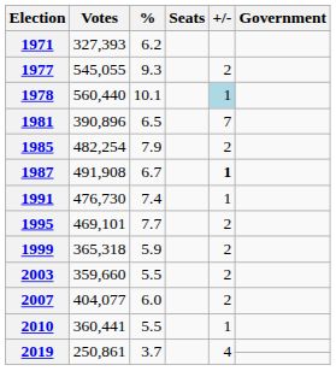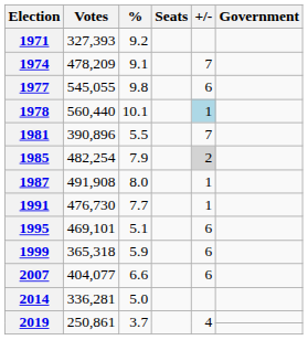1971 | %: 6.2 -> 9.2
+ row: 1974 | 478,209 | 9.1 | 7
1977 | %: 9.3 -> 9.8
1977 | +/-: 2 -> 6
1981 | %: 6.5 -> 5.5
1985 | +/-: no background -> lightgrey background
1987 | %: 6.7 -> 8.0
1987 | +/-: bold -> normal
1991 | %: 7.4 -> 7.7
1995 | %: 7.7 -> 5.1
1995 | +/-: 2 -> 6
1999 | +/-: 2 -> 6
- row: 2003 | 359,660 | 5.5 | 2
2007 | %: 6.0 -> 6.6
2007 | +/-: 2 -> 6
- row: 2010 | 360,441 | 5.5 | 1
+ row: 2014 | 336,281 | 5.0
